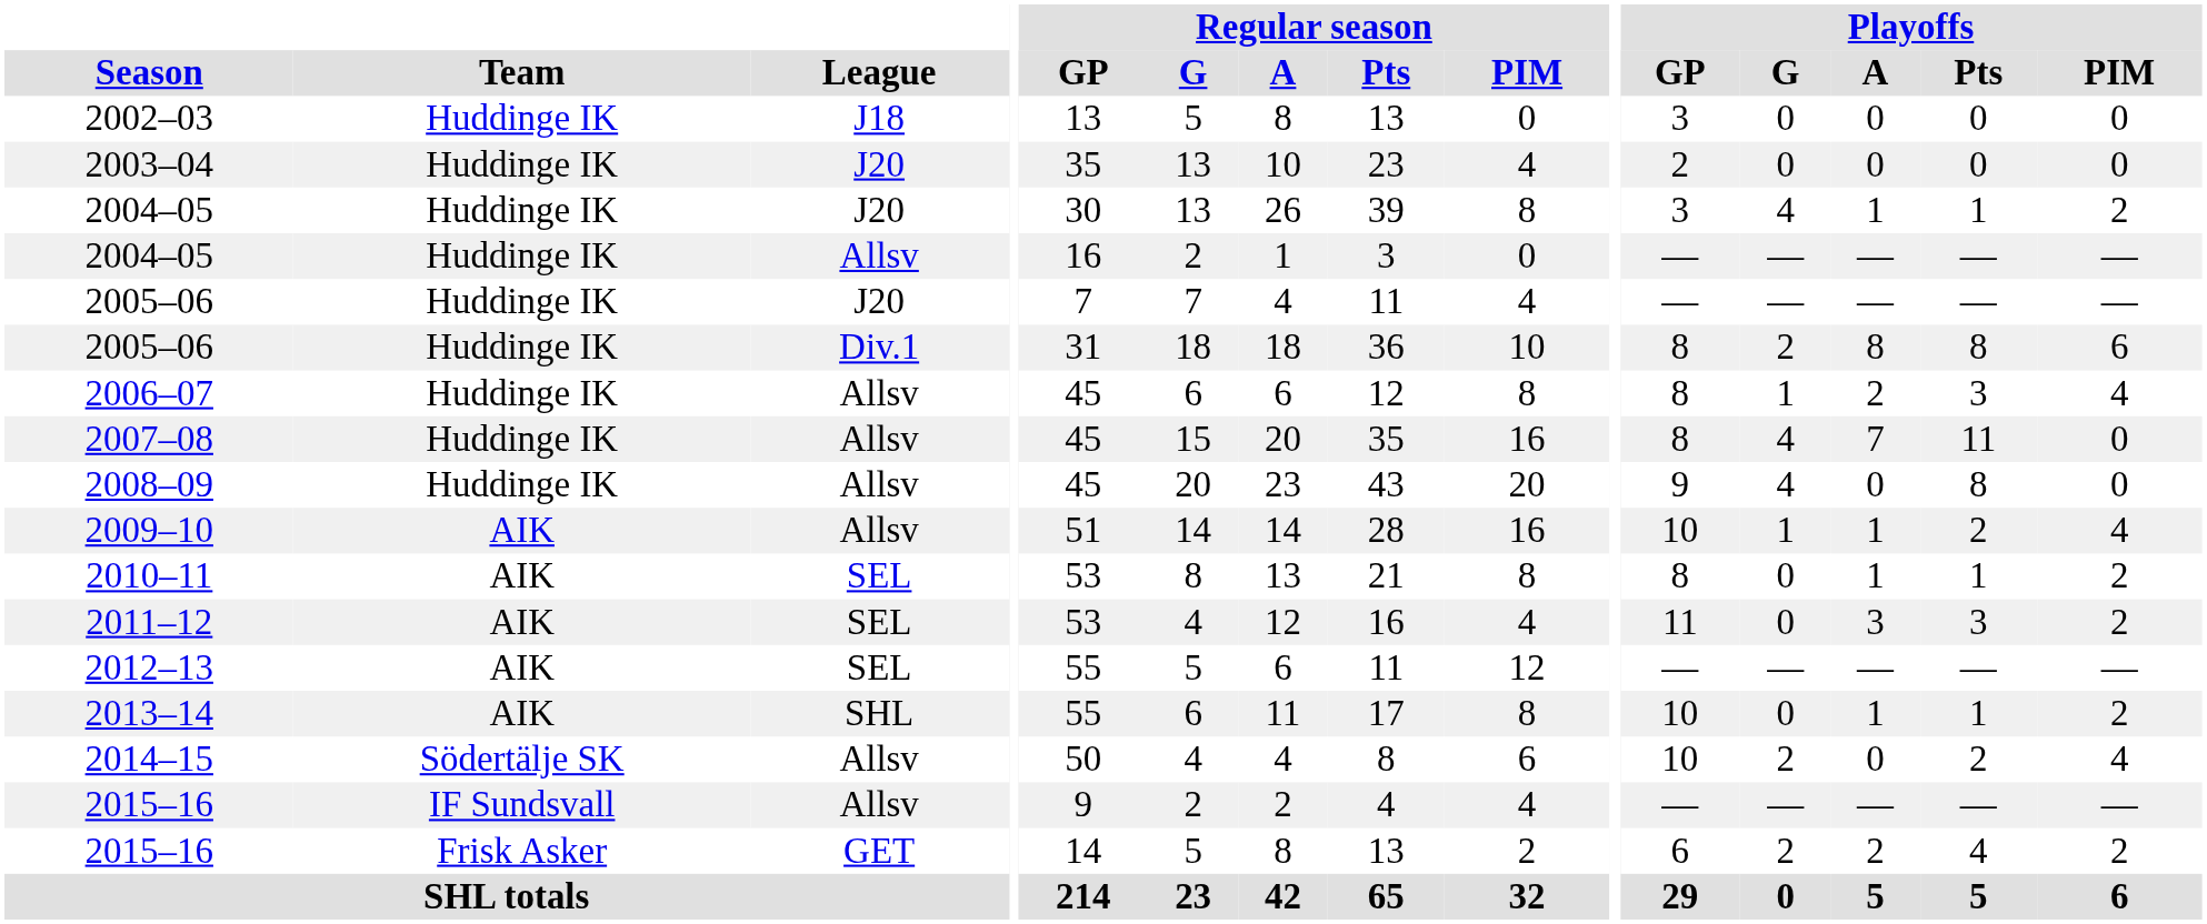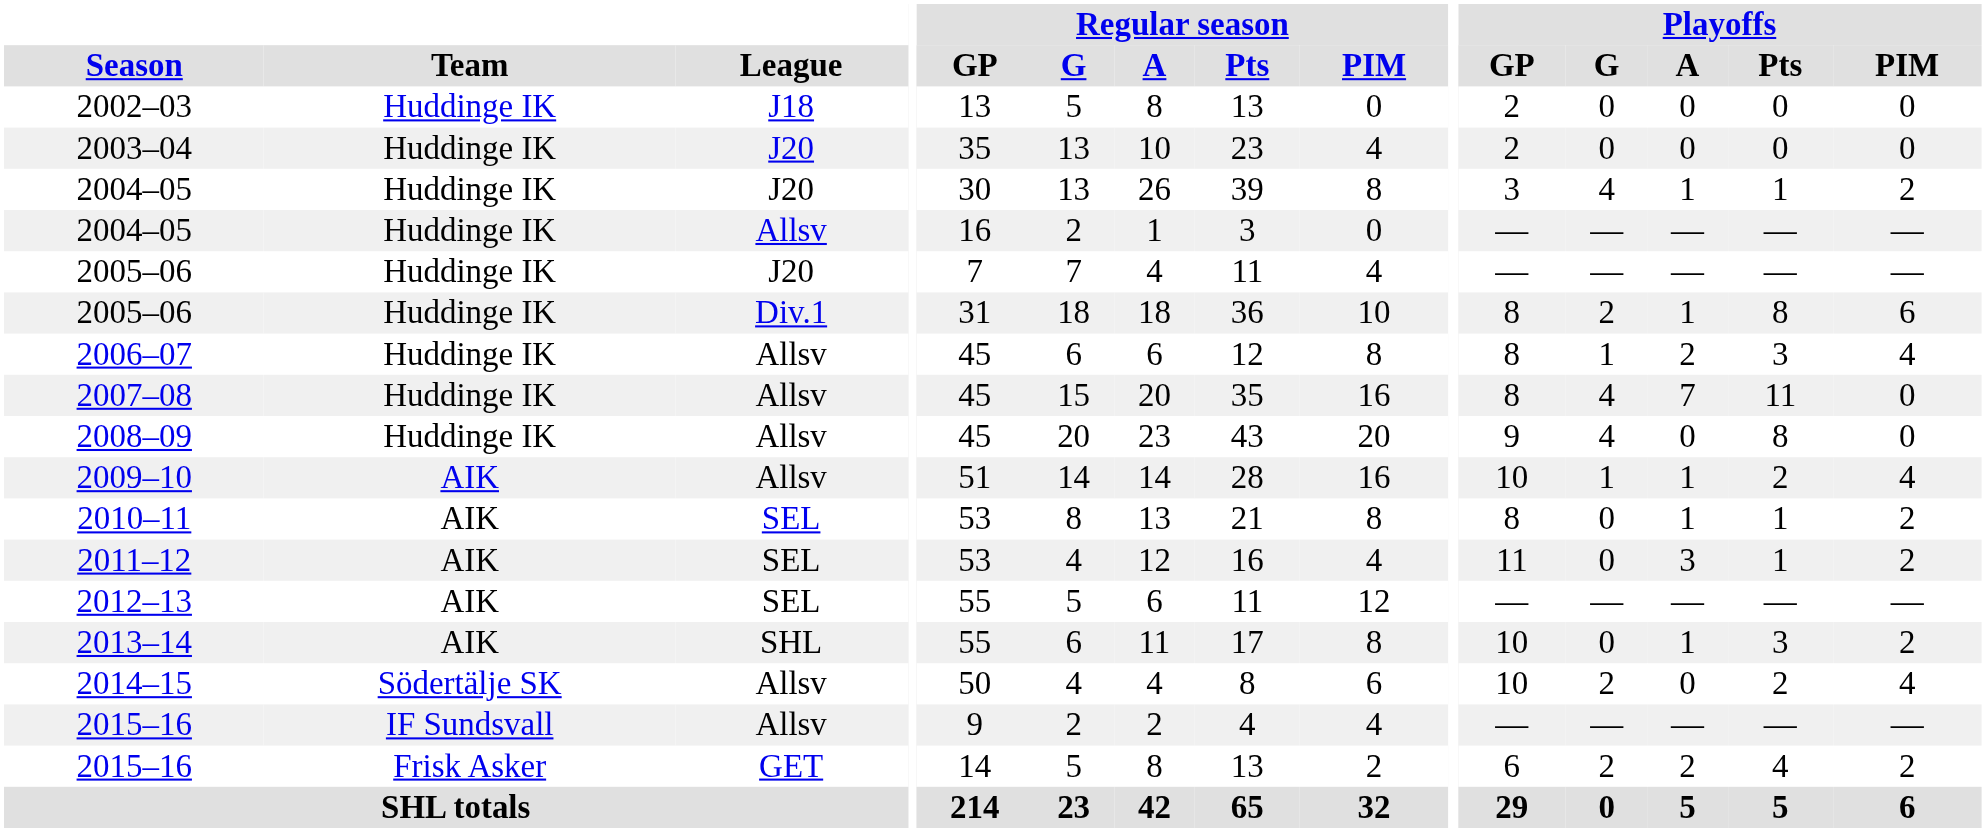2002–03 | Playoffs / GP: 3 -> 2
2005–06 / Div.1 | Playoffs / A: 8 -> 1
2011–12 | Playoffs / Pts: 3 -> 1
2013–14 | Playoffs / Pts: 1 -> 3
